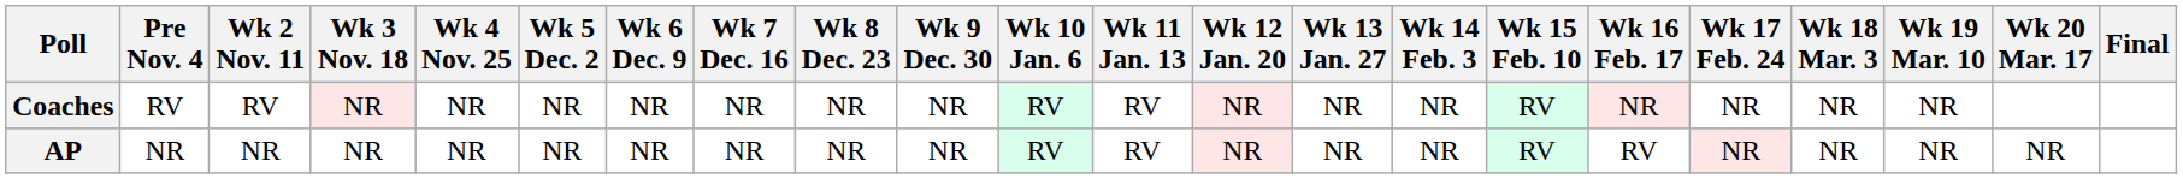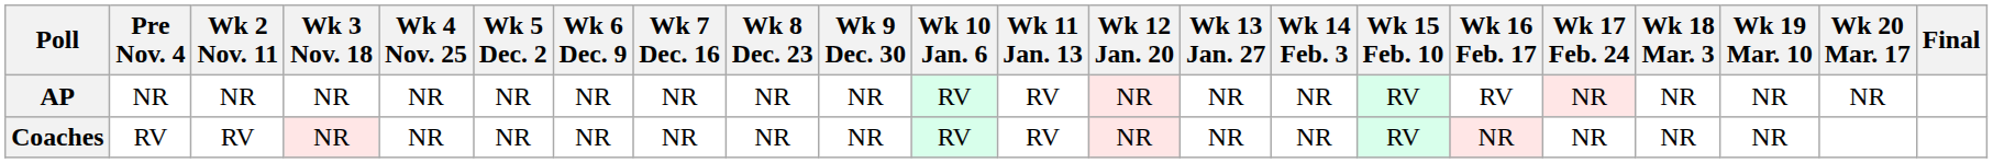rows swapped: AP <-> Coaches
